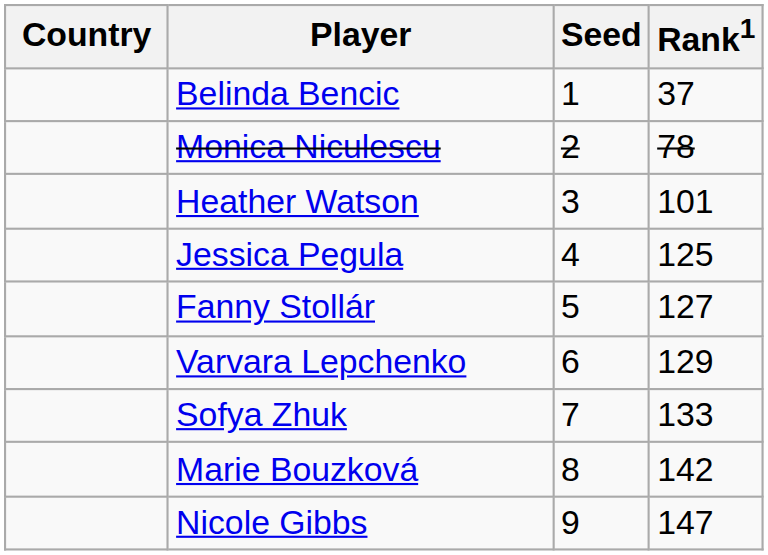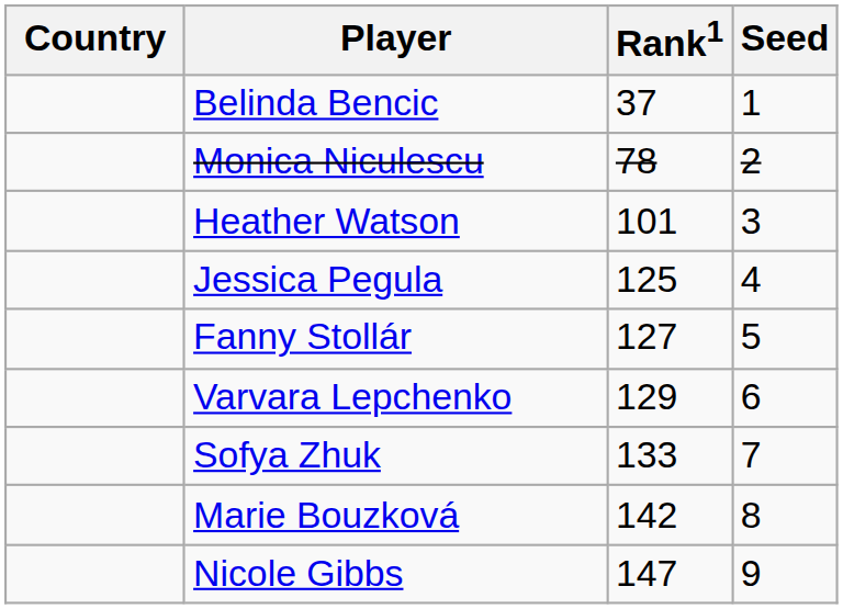columns swapped: Rank1 <-> Seed
